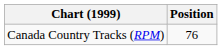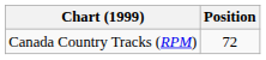Canada Country Tracks (RPM) | Position: 76 -> 72
